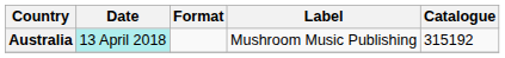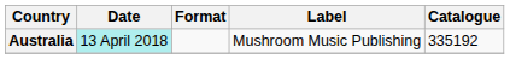Australia | Catalogue: 315192 -> 335192
